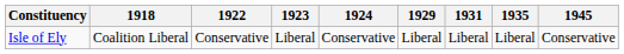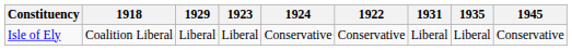columns swapped: 1922 <-> 1929
